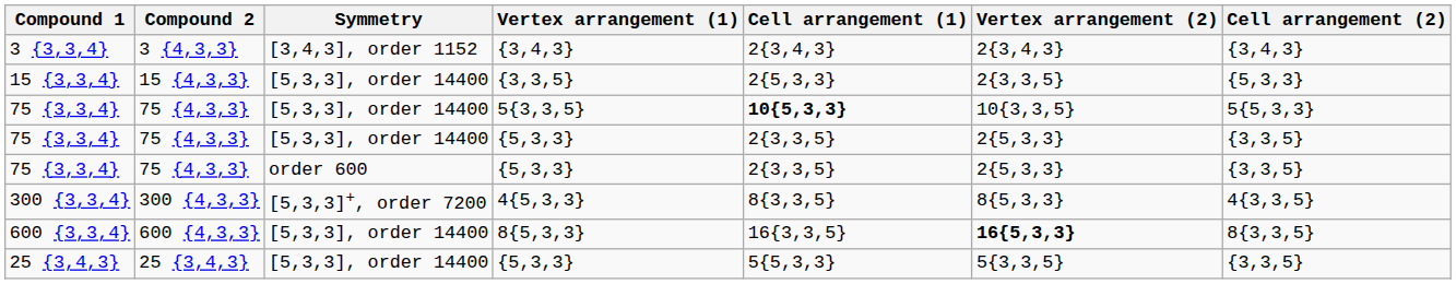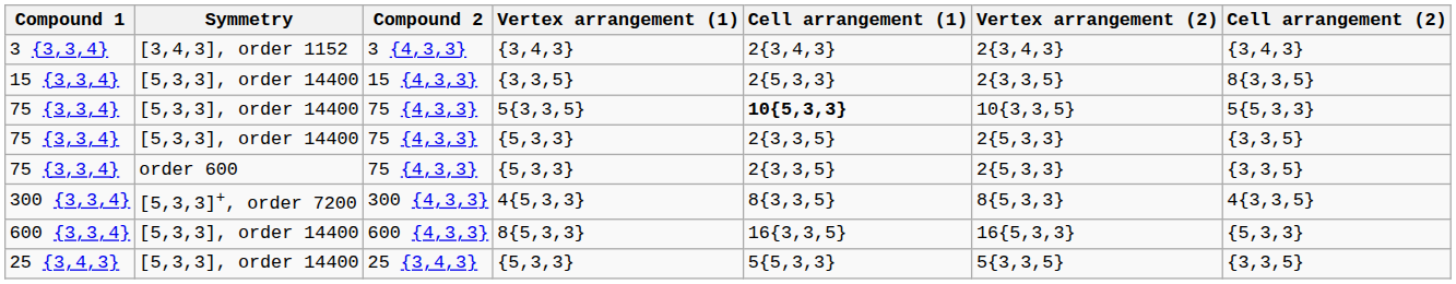columns swapped: Compound 2 <-> Symmetry
15 {3,3,4} | Cell arrangement (2): {5,3,3} -> 8{3,3,5}
600 {3,3,4} | Vertex arrangement (2): bold -> normal
600 {3,3,4} | Cell arrangement (2): 8{3,3,5} -> {5,3,3}
